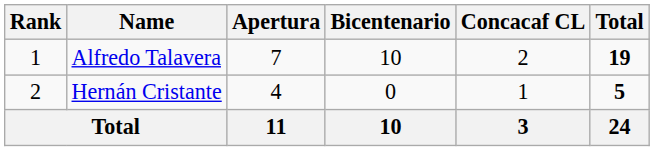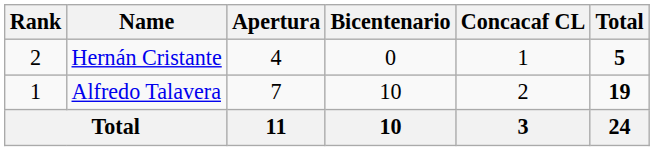rows swapped: Alfredo Talavera <-> Hernán Cristante
